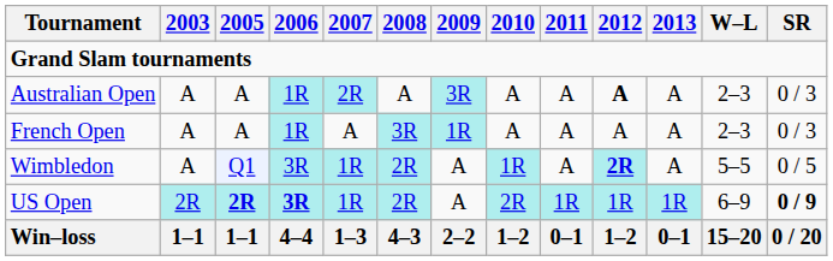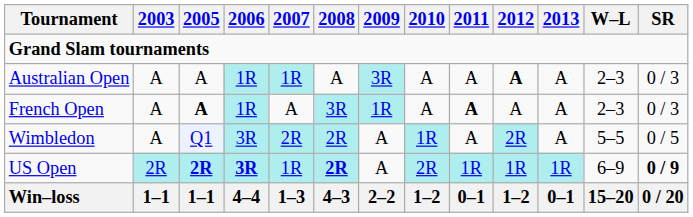Australian Open | 2007: 2R -> 1R
French Open | 2005: normal -> bold
French Open | 2011: normal -> bold
Wimbledon | 2007: 1R -> 2R
Wimbledon | 2012: bold -> normal
US Open | 2008: normal -> bold
